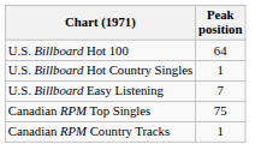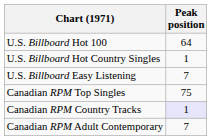Canadian RPM Country Tracks | Peak position: no background -> lavender background
+ row: Canadian RPM Adult Contemporary | 7
